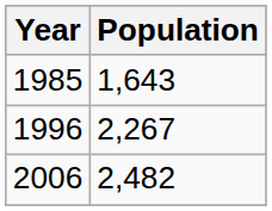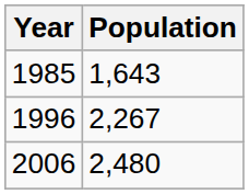2006 | Population: 2,482 -> 2,480
